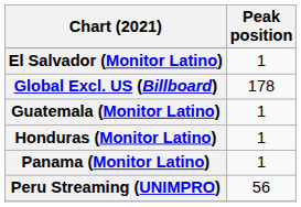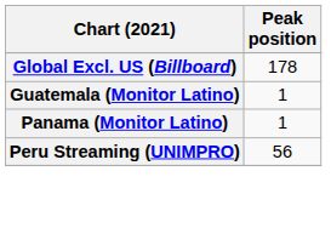- row: El Salvador (Monitor Latino) | 1
- row: Honduras (Monitor Latino) | 1
